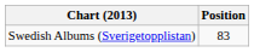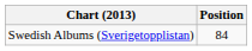Swedish Albums (Sverigetopplistan) | Position: 83 -> 84
